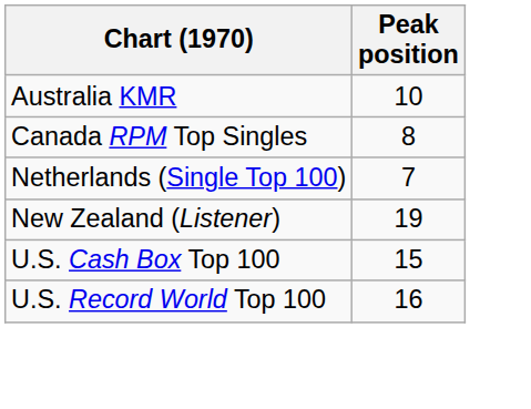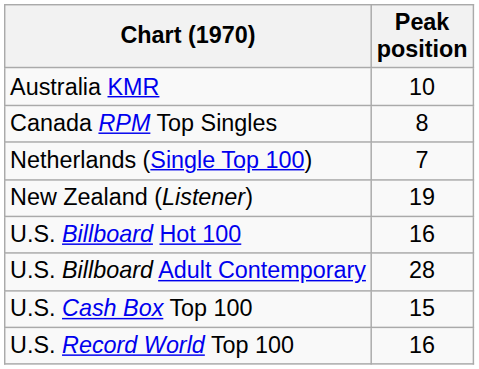+ row: U.S. Billboard Hot 100 | 16
+ row: U.S. Billboard Adult Contemporary | 28
